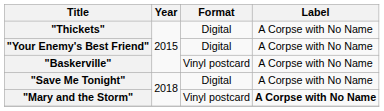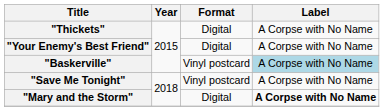"Baskerville" | Label: no background -> lightblue background
"Save Me Tonight" | Format: Digital -> Vinyl postcard
"Mary and the Storm" | Format: Vinyl postcard -> Digital
